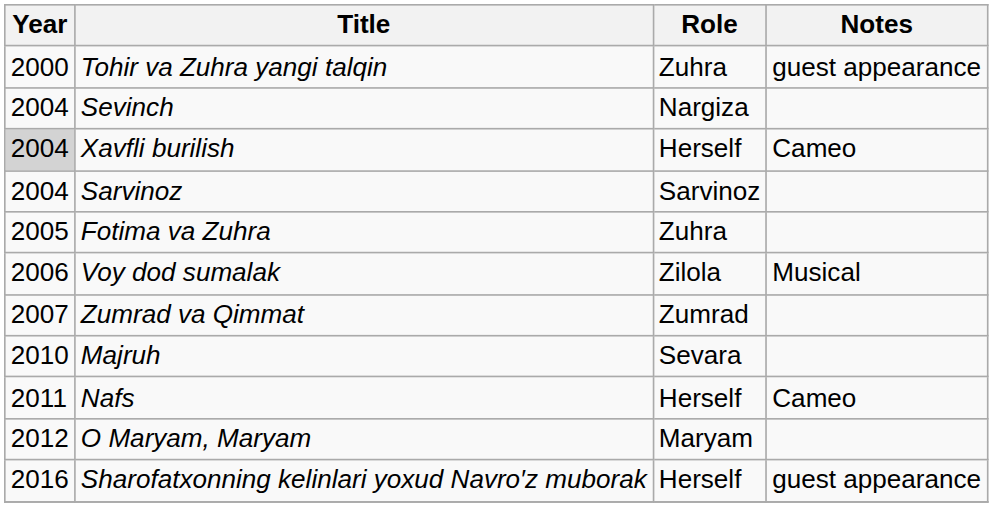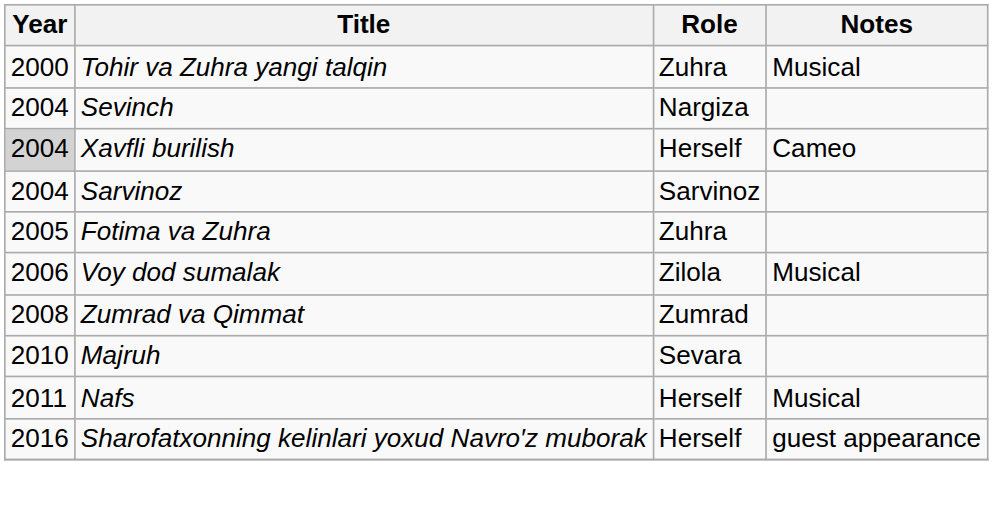Tohir va Zuhra yangi talqin | Notes: guest appearance -> Musical
Zumrad va Qimmat | Year: 2007 -> 2008
Nafs | Notes: Cameo -> Musical
- row: 2012 | O Maryam, Maryam | Maryam
